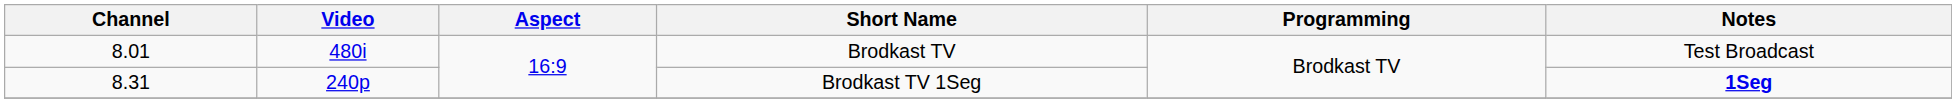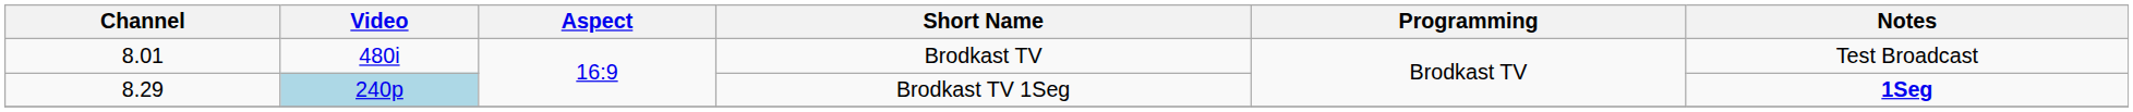Brodkast TV 1Seg | Channel: 8.31 -> 8.29
Brodkast TV 1Seg | Video: no background -> lightblue background
